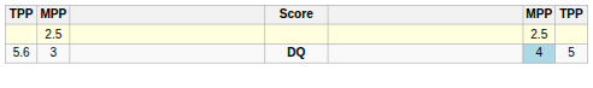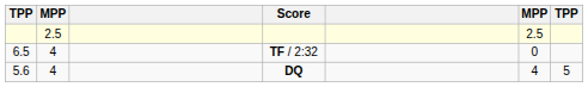+ row: 6.5 | 4 | TF / 2:32 | 0
DQ | column 2: 3 -> 4
DQ | column 6: lightblue background -> no background
